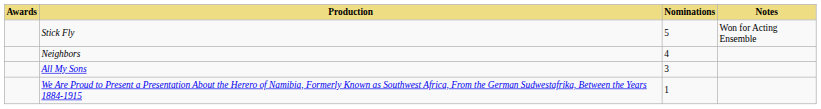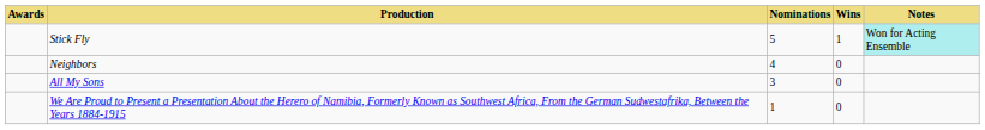+ column: Wins | 1 | 0 | 0 | 0
Stick Fly | Notes: no background -> paleturquoise background
